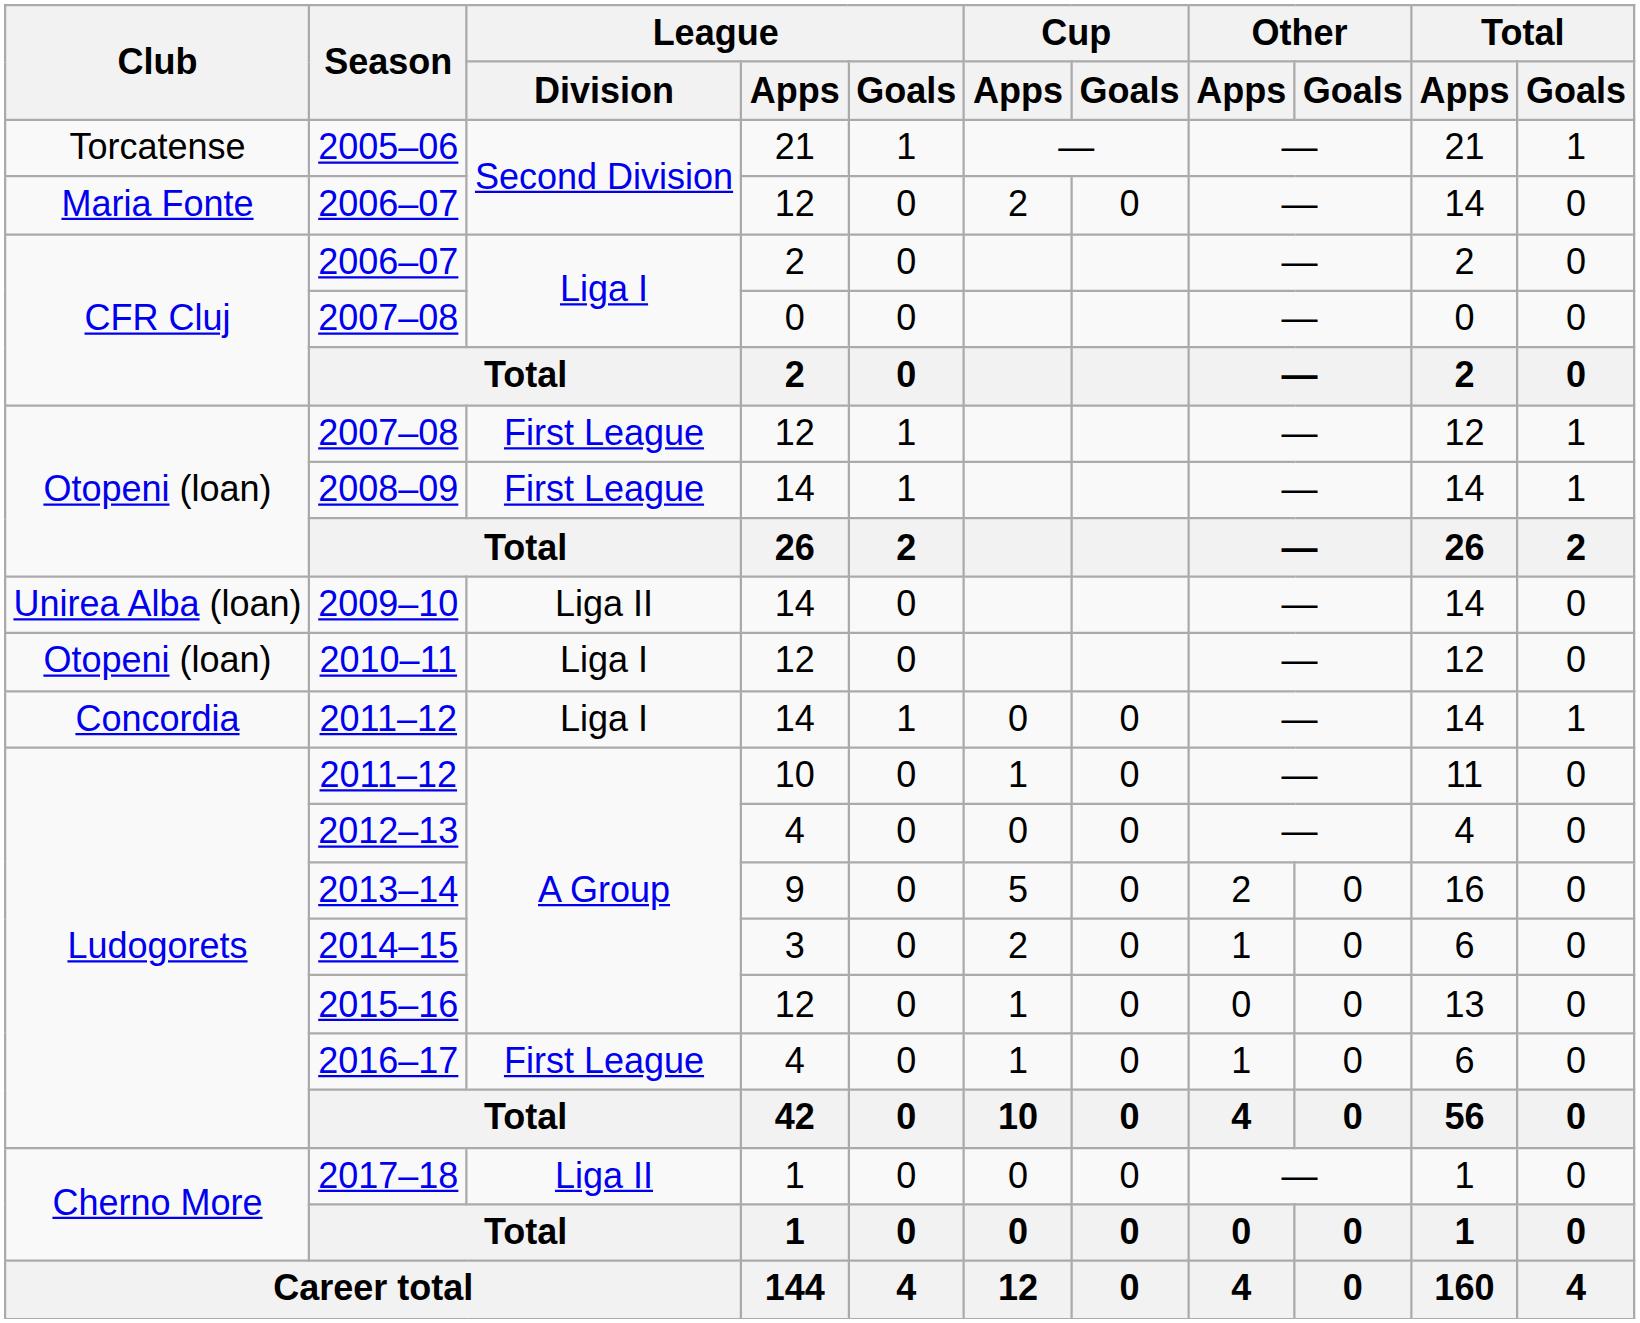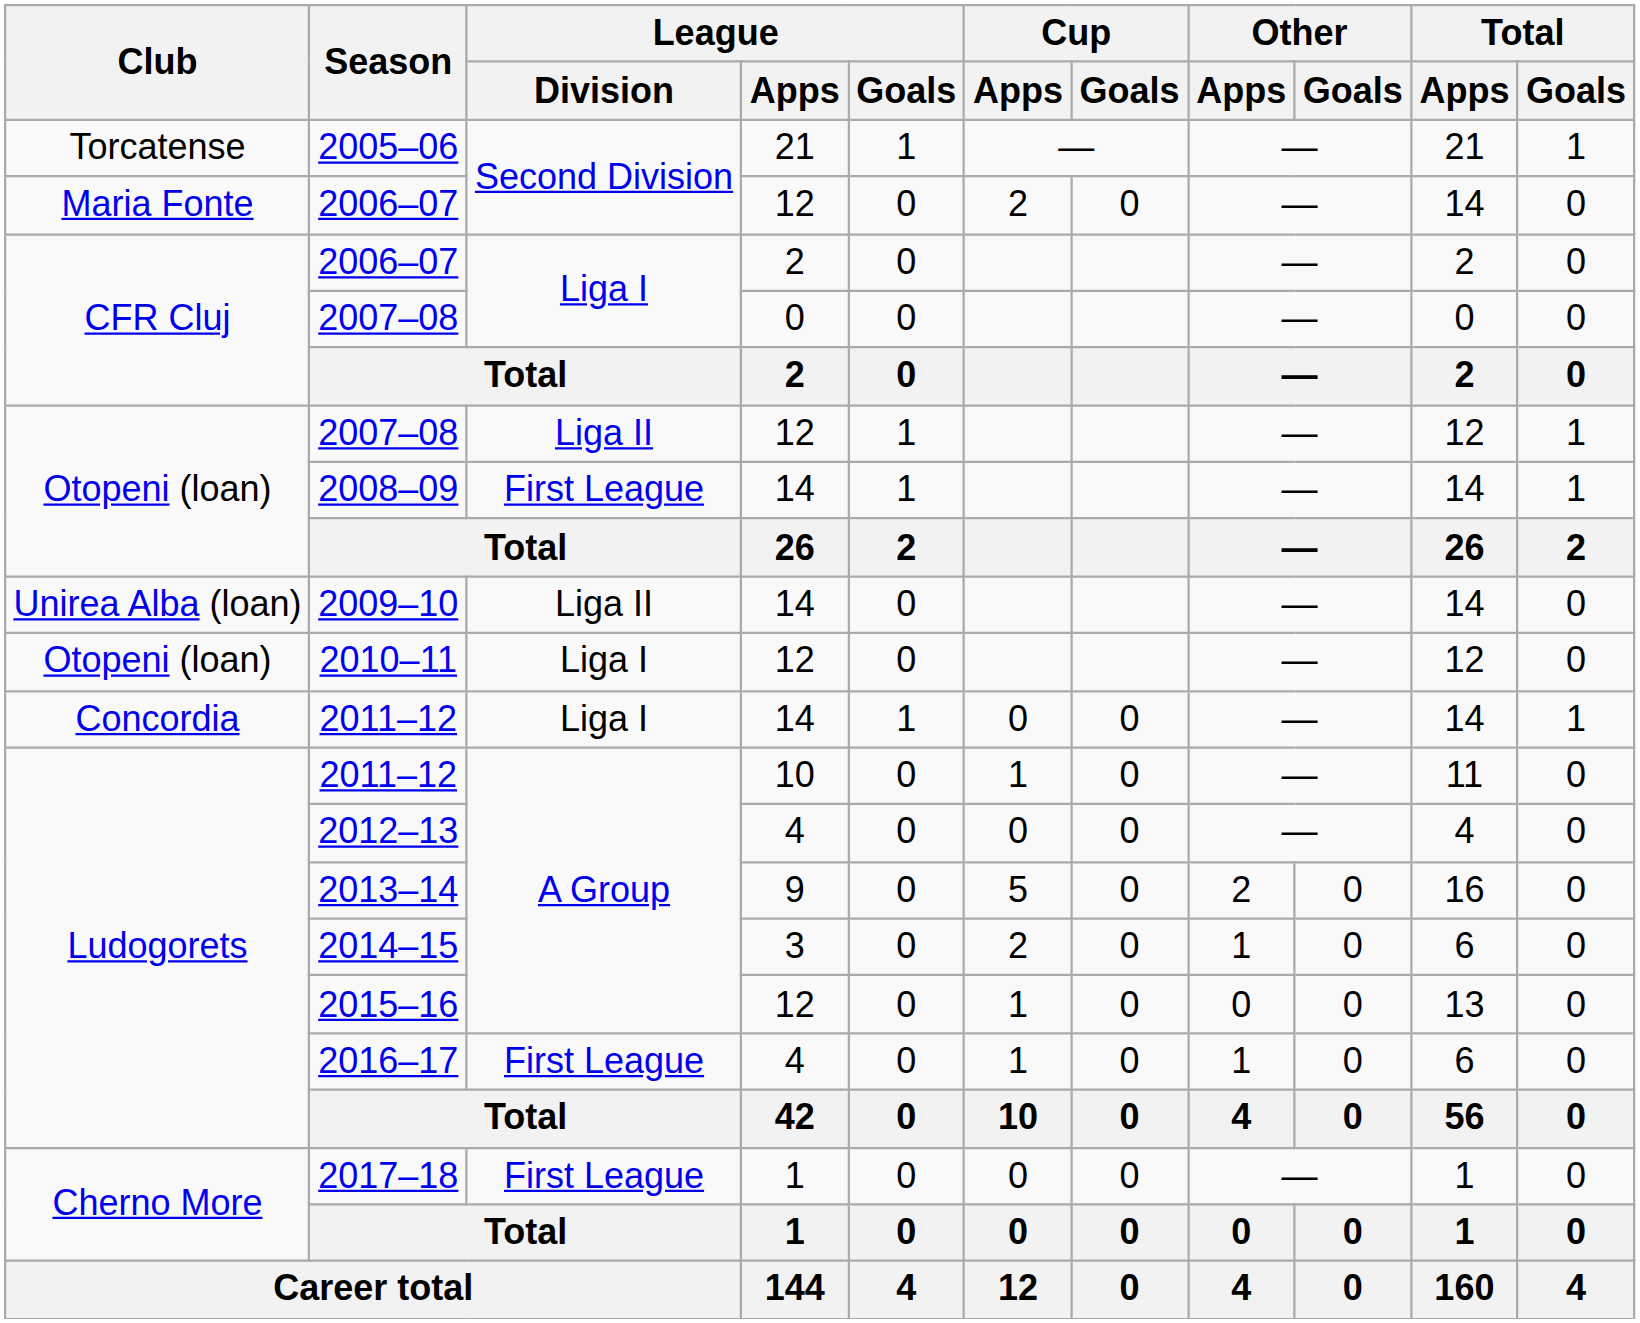2007–08 / 12 | League / Division: First League -> Liga II
2017–18 | League / Division: Liga II -> First League
